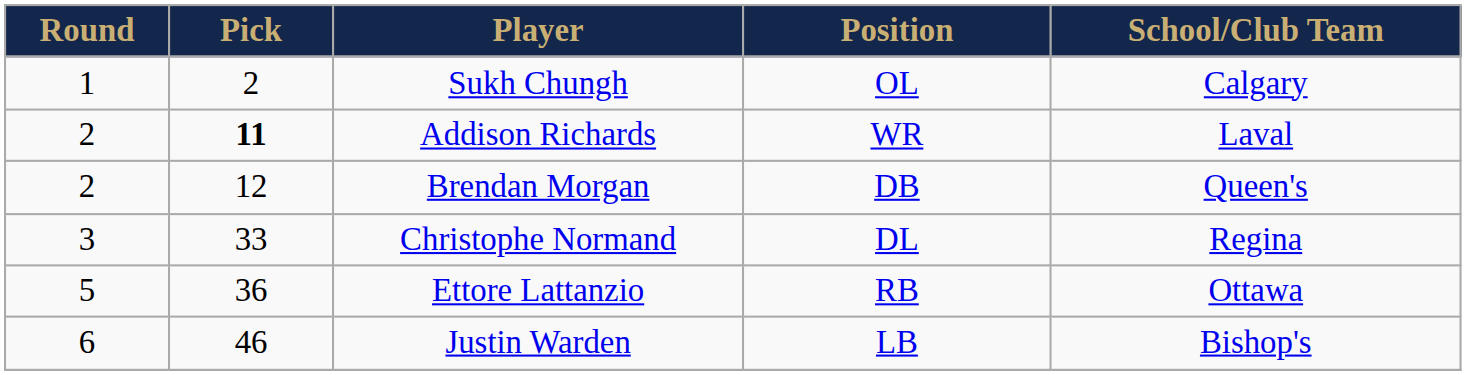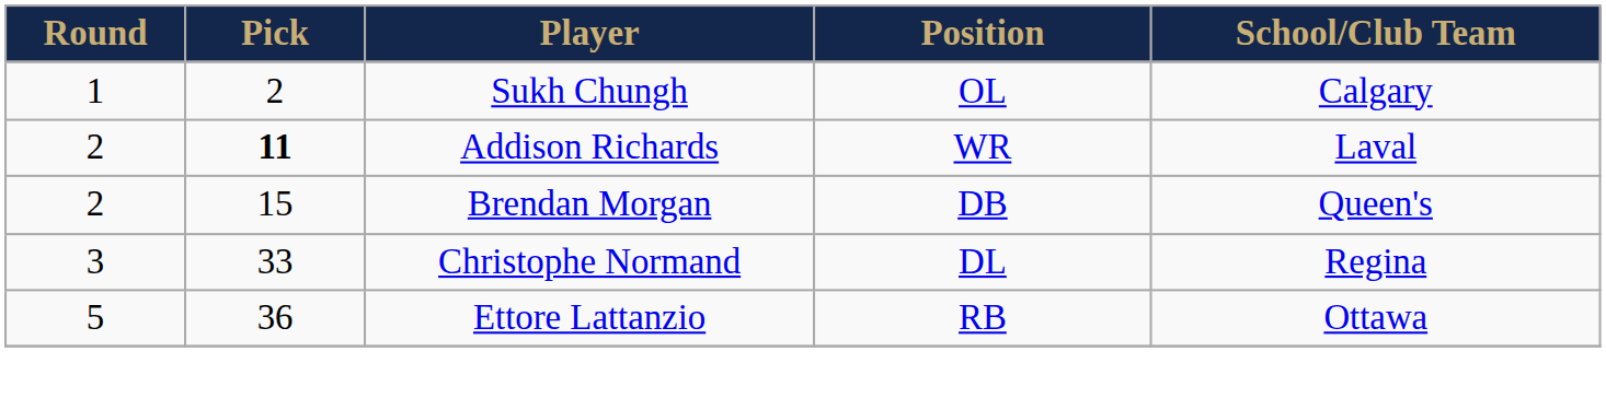Brendan Morgan | Pick: 12 -> 15
- row: 6 | 46 | Justin Warden | LB | Bishop's
